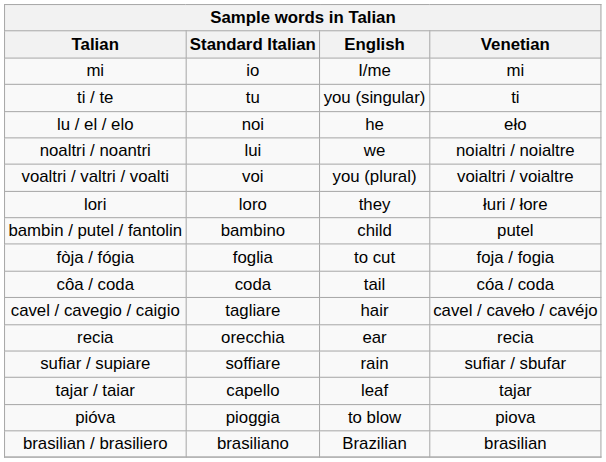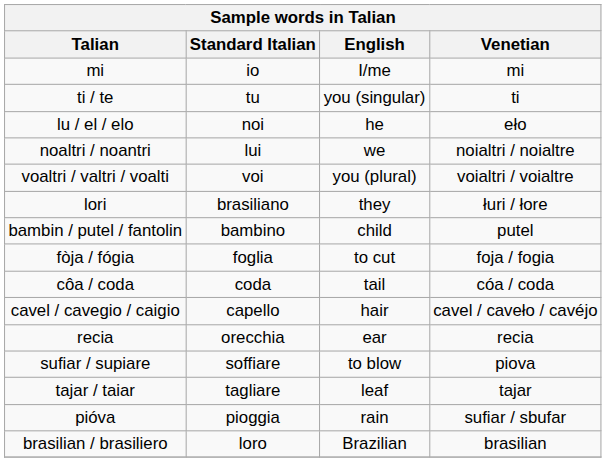lori | Standard Italian: loro -> brasiliano
cavel / cavegio / caigio | Standard Italian: tagliare -> capello
sufiar / supiare | English: rain -> to blow
sufiar / supiare | Venetian: sufiar / sbufar -> piova
tajar / taiar | Standard Italian: capello -> tagliare
pióva | English: to blow -> rain
pióva | Venetian: piova -> sufiar / sbufar
brasilian / brasiliero | Standard Italian: brasiliano -> loro
